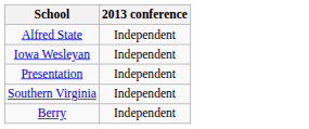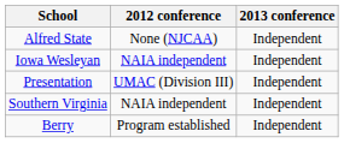+ column: 2012 conference | None (NJCAA) | NAIA independent | UMAC (Division III) | NAIA independent | Program established
